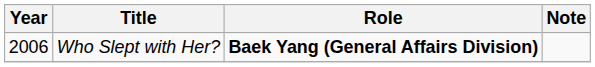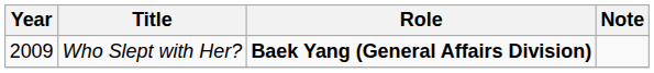Who Slept with Her? | Year: 2006 -> 2009
